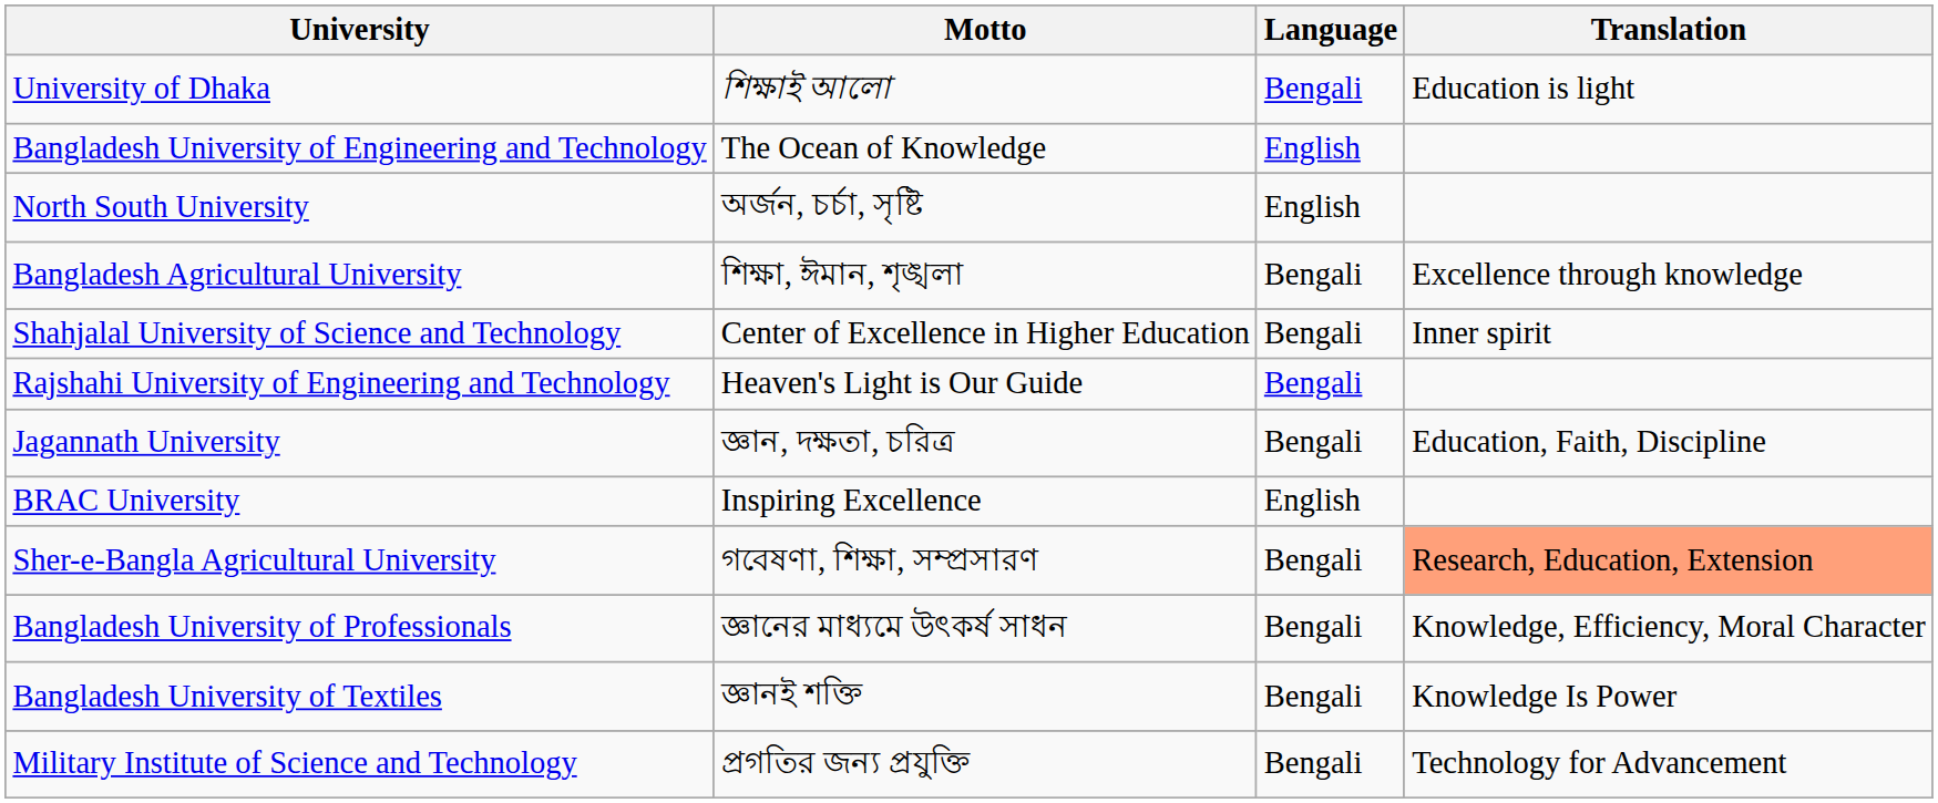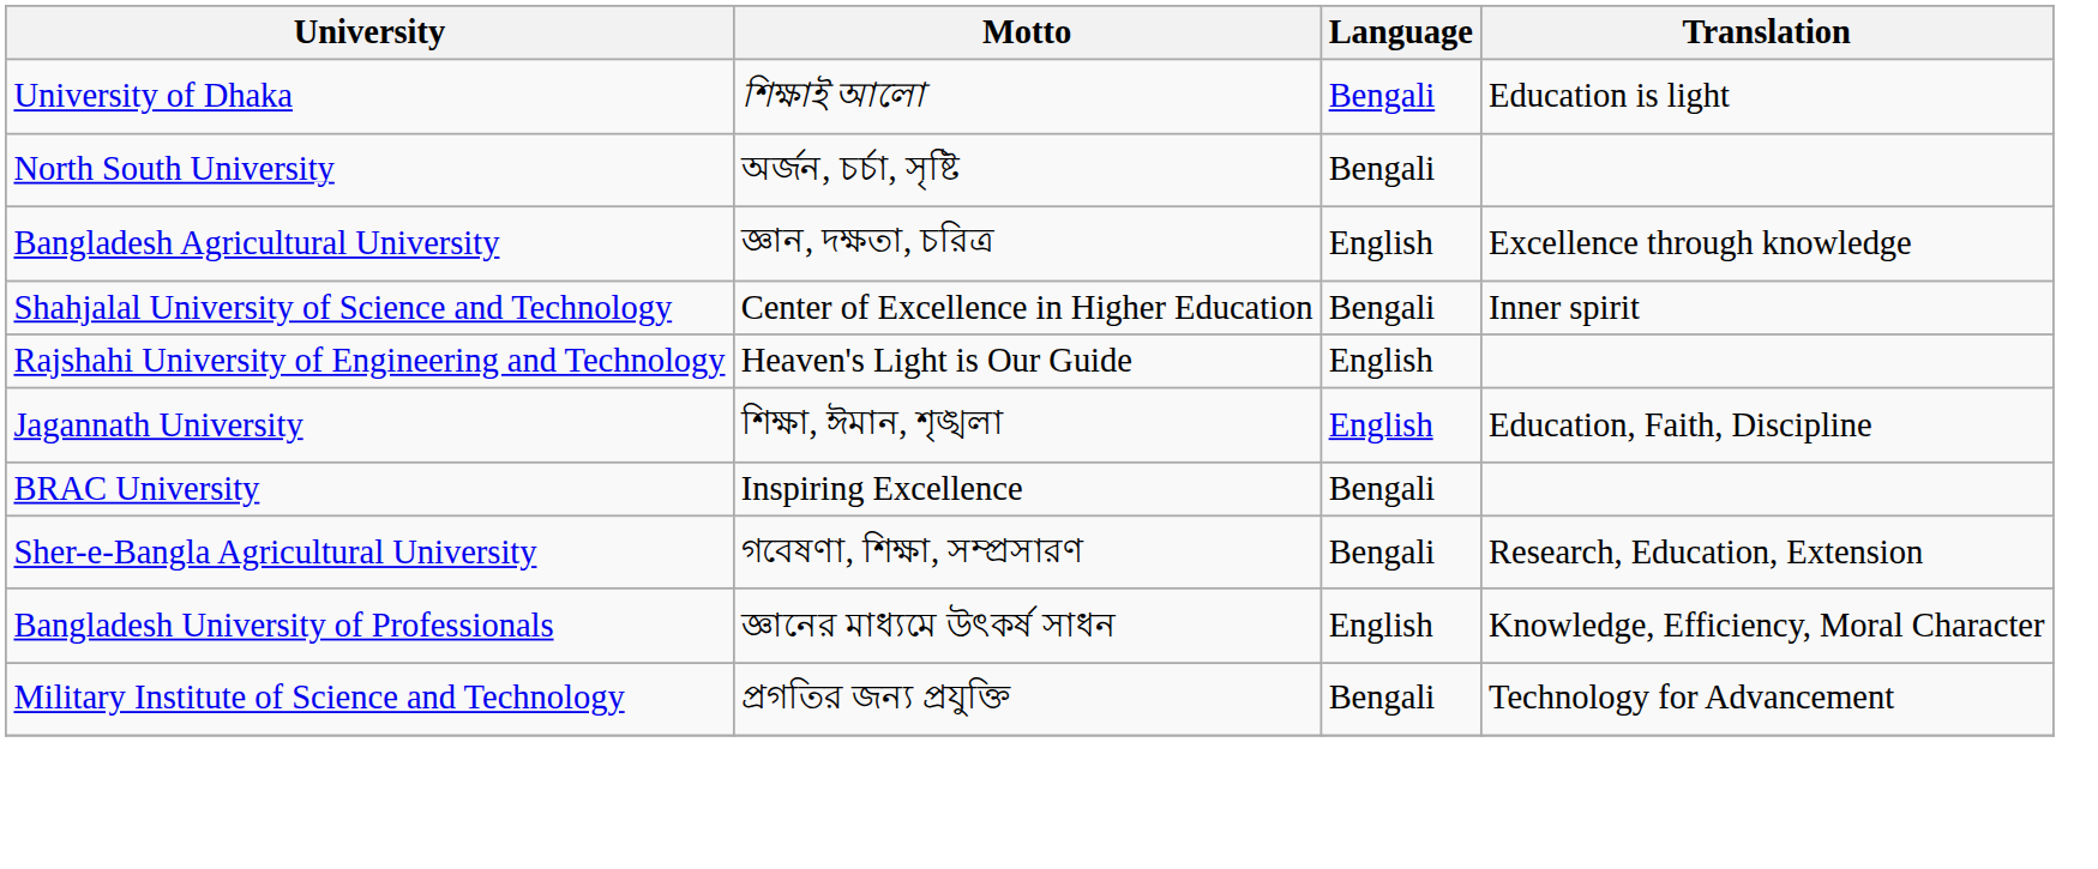- row: Bangladesh University of Engineering and Technology | The Ocean of Knowledge | English
North South University | Language: English -> Bengali
Bangladesh Agricultural University | Motto: শিক্ষা, ঈমান, শৃঙ্খলা -> জ্ঞান, দক্ষতা, চরিত্র
Bangladesh Agricultural University | Language: Bengali -> English
Rajshahi University of Engineering and Technology | Language: Bengali -> English
Jagannath University | Motto: জ্ঞান, দক্ষতা, চরিত্র -> শিক্ষা, ঈমান, শৃঙ্খলা
Jagannath University | Language: Bengali -> English
BRAC University | Language: English -> Bengali
Sher-e-Bangla Agricultural University | Translation: lightsalmon background -> no background
Bangladesh University of Professionals | Language: Bengali -> English
- row: Bangladesh University of Textiles | জ্ঞানই শক্তি | Bengali | Knowledge Is Power
